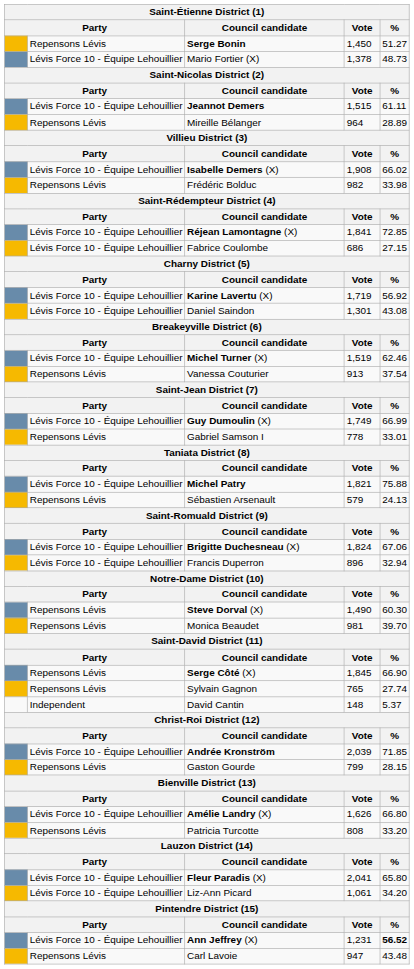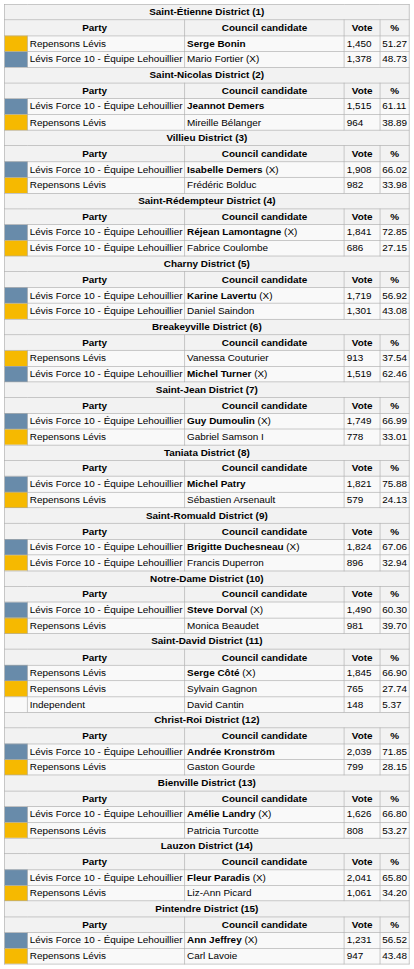Mireille Bélanger | %: 28.89 -> 38.89
rows swapped: Michel Turner (X) <-> Vanessa Couturier
Steve Dorval (X) | column 2: Repensons Lévis -> Lévis Force 10 - Équipe Lehouillier
Patricia Turcotte | %: 33.20 -> 53.27
Liz-Ann Picard | column 2: Lévis Force 10 - Équipe Lehouillier -> Repensons Lévis
Ann Jeffrey (X) | %: bold -> normal
